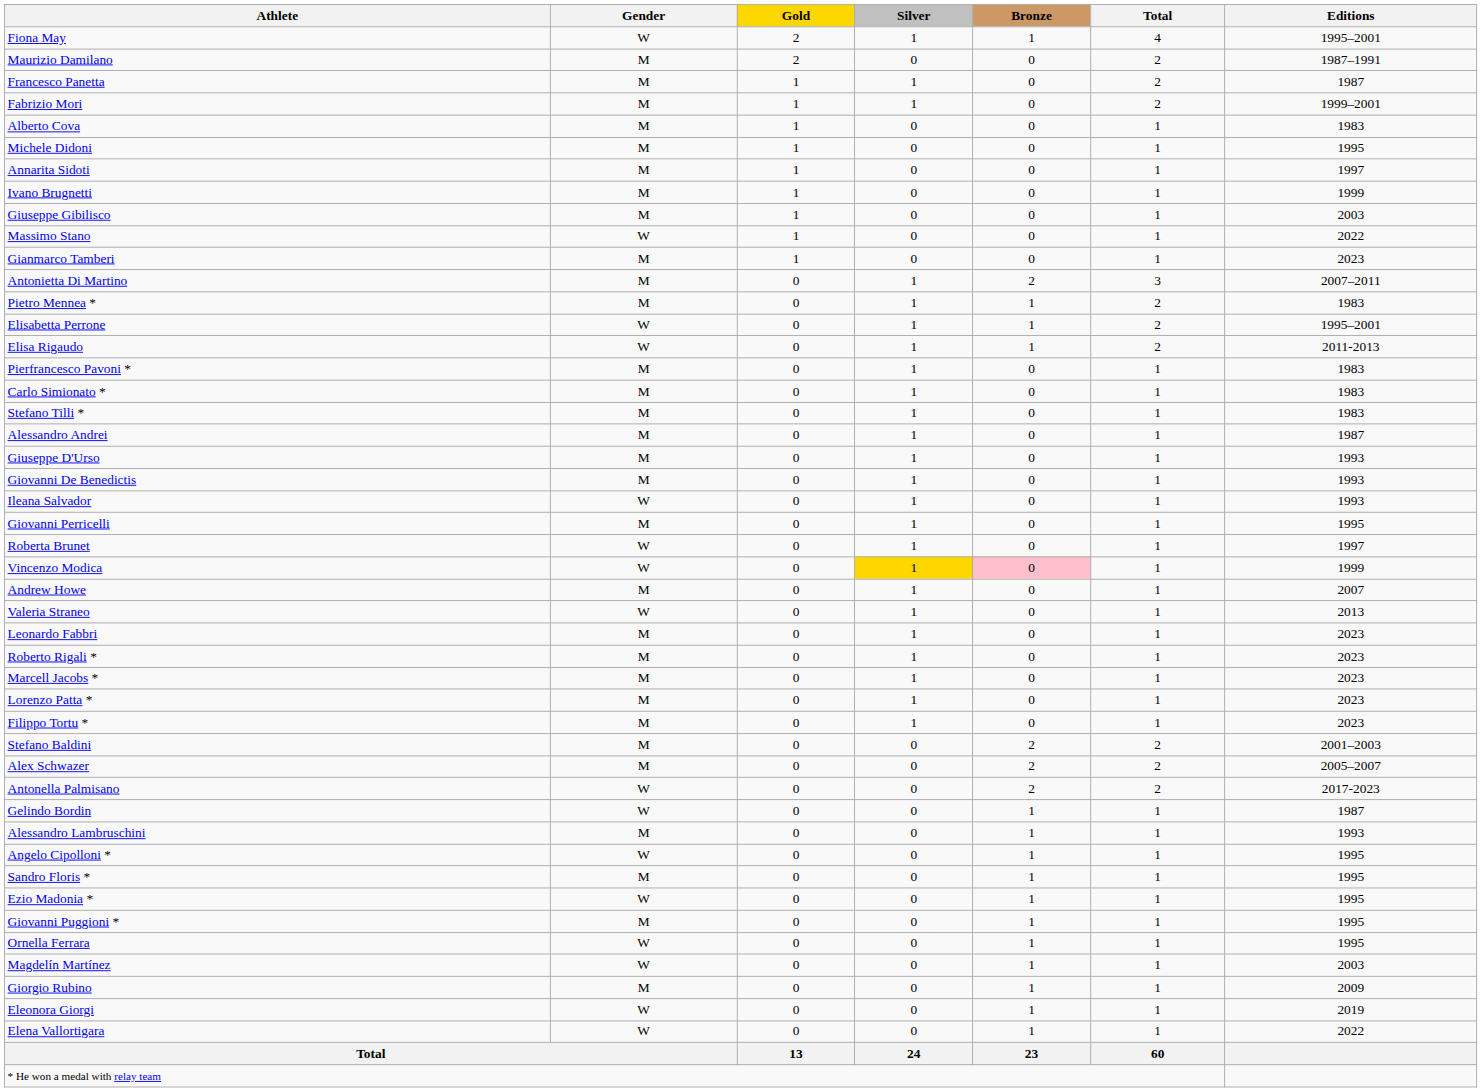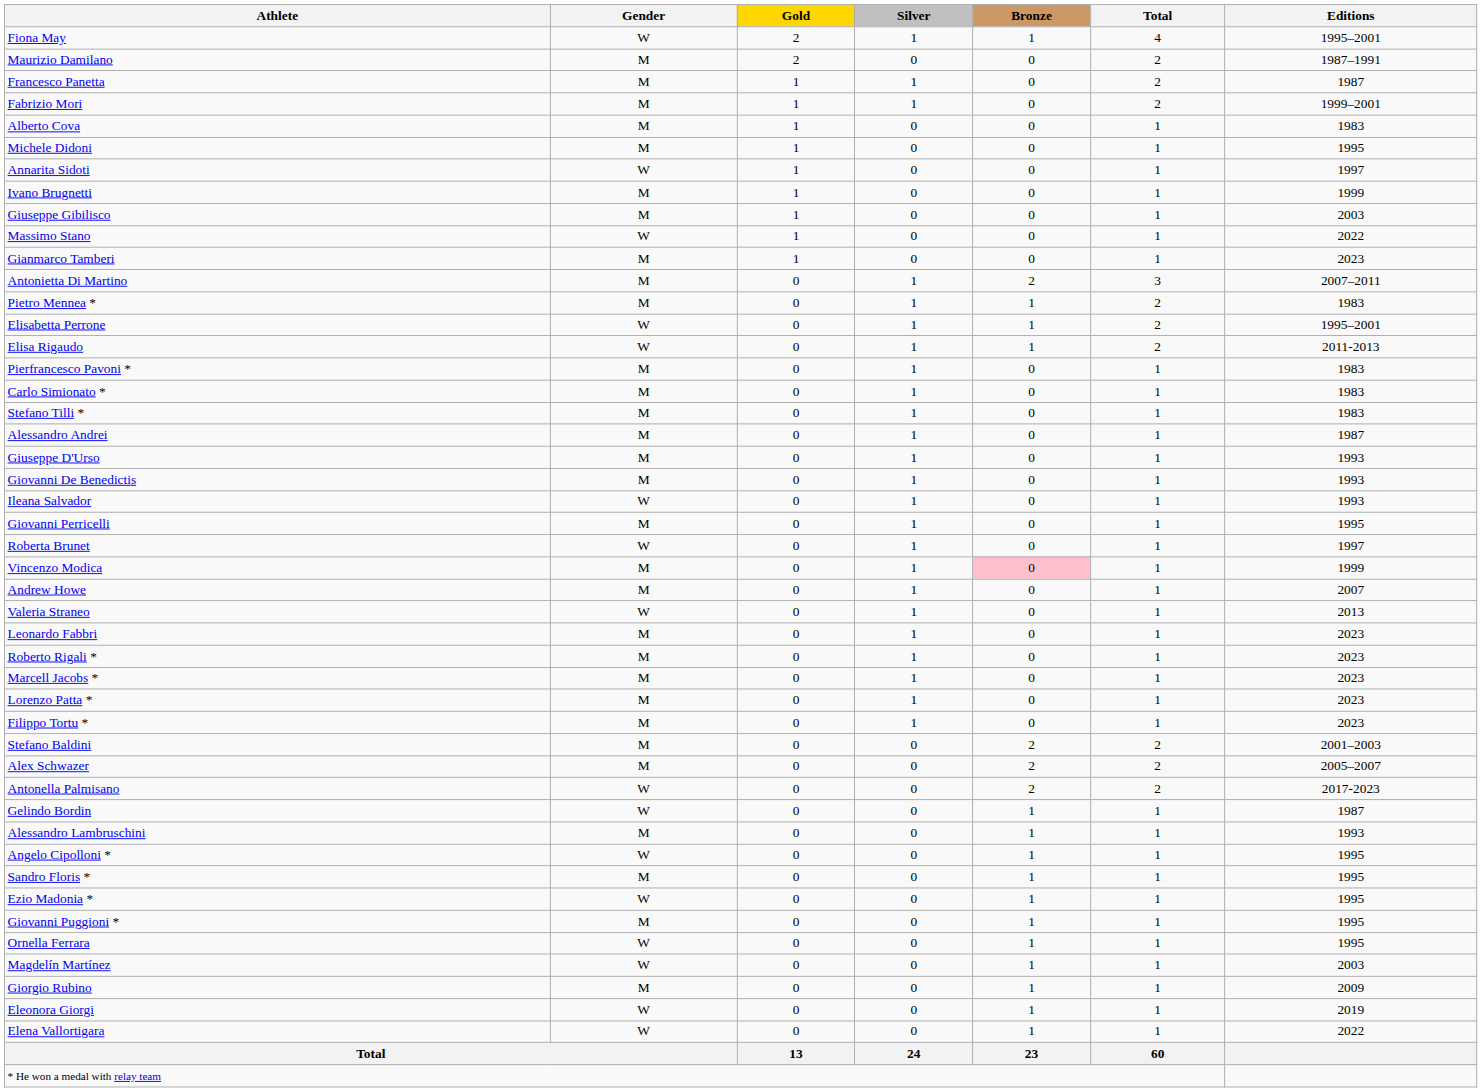Annarita Sidoti | Gender: M -> W
Vincenzo Modica | Gender: W -> M
Vincenzo Modica | Silver: gold background -> no background
